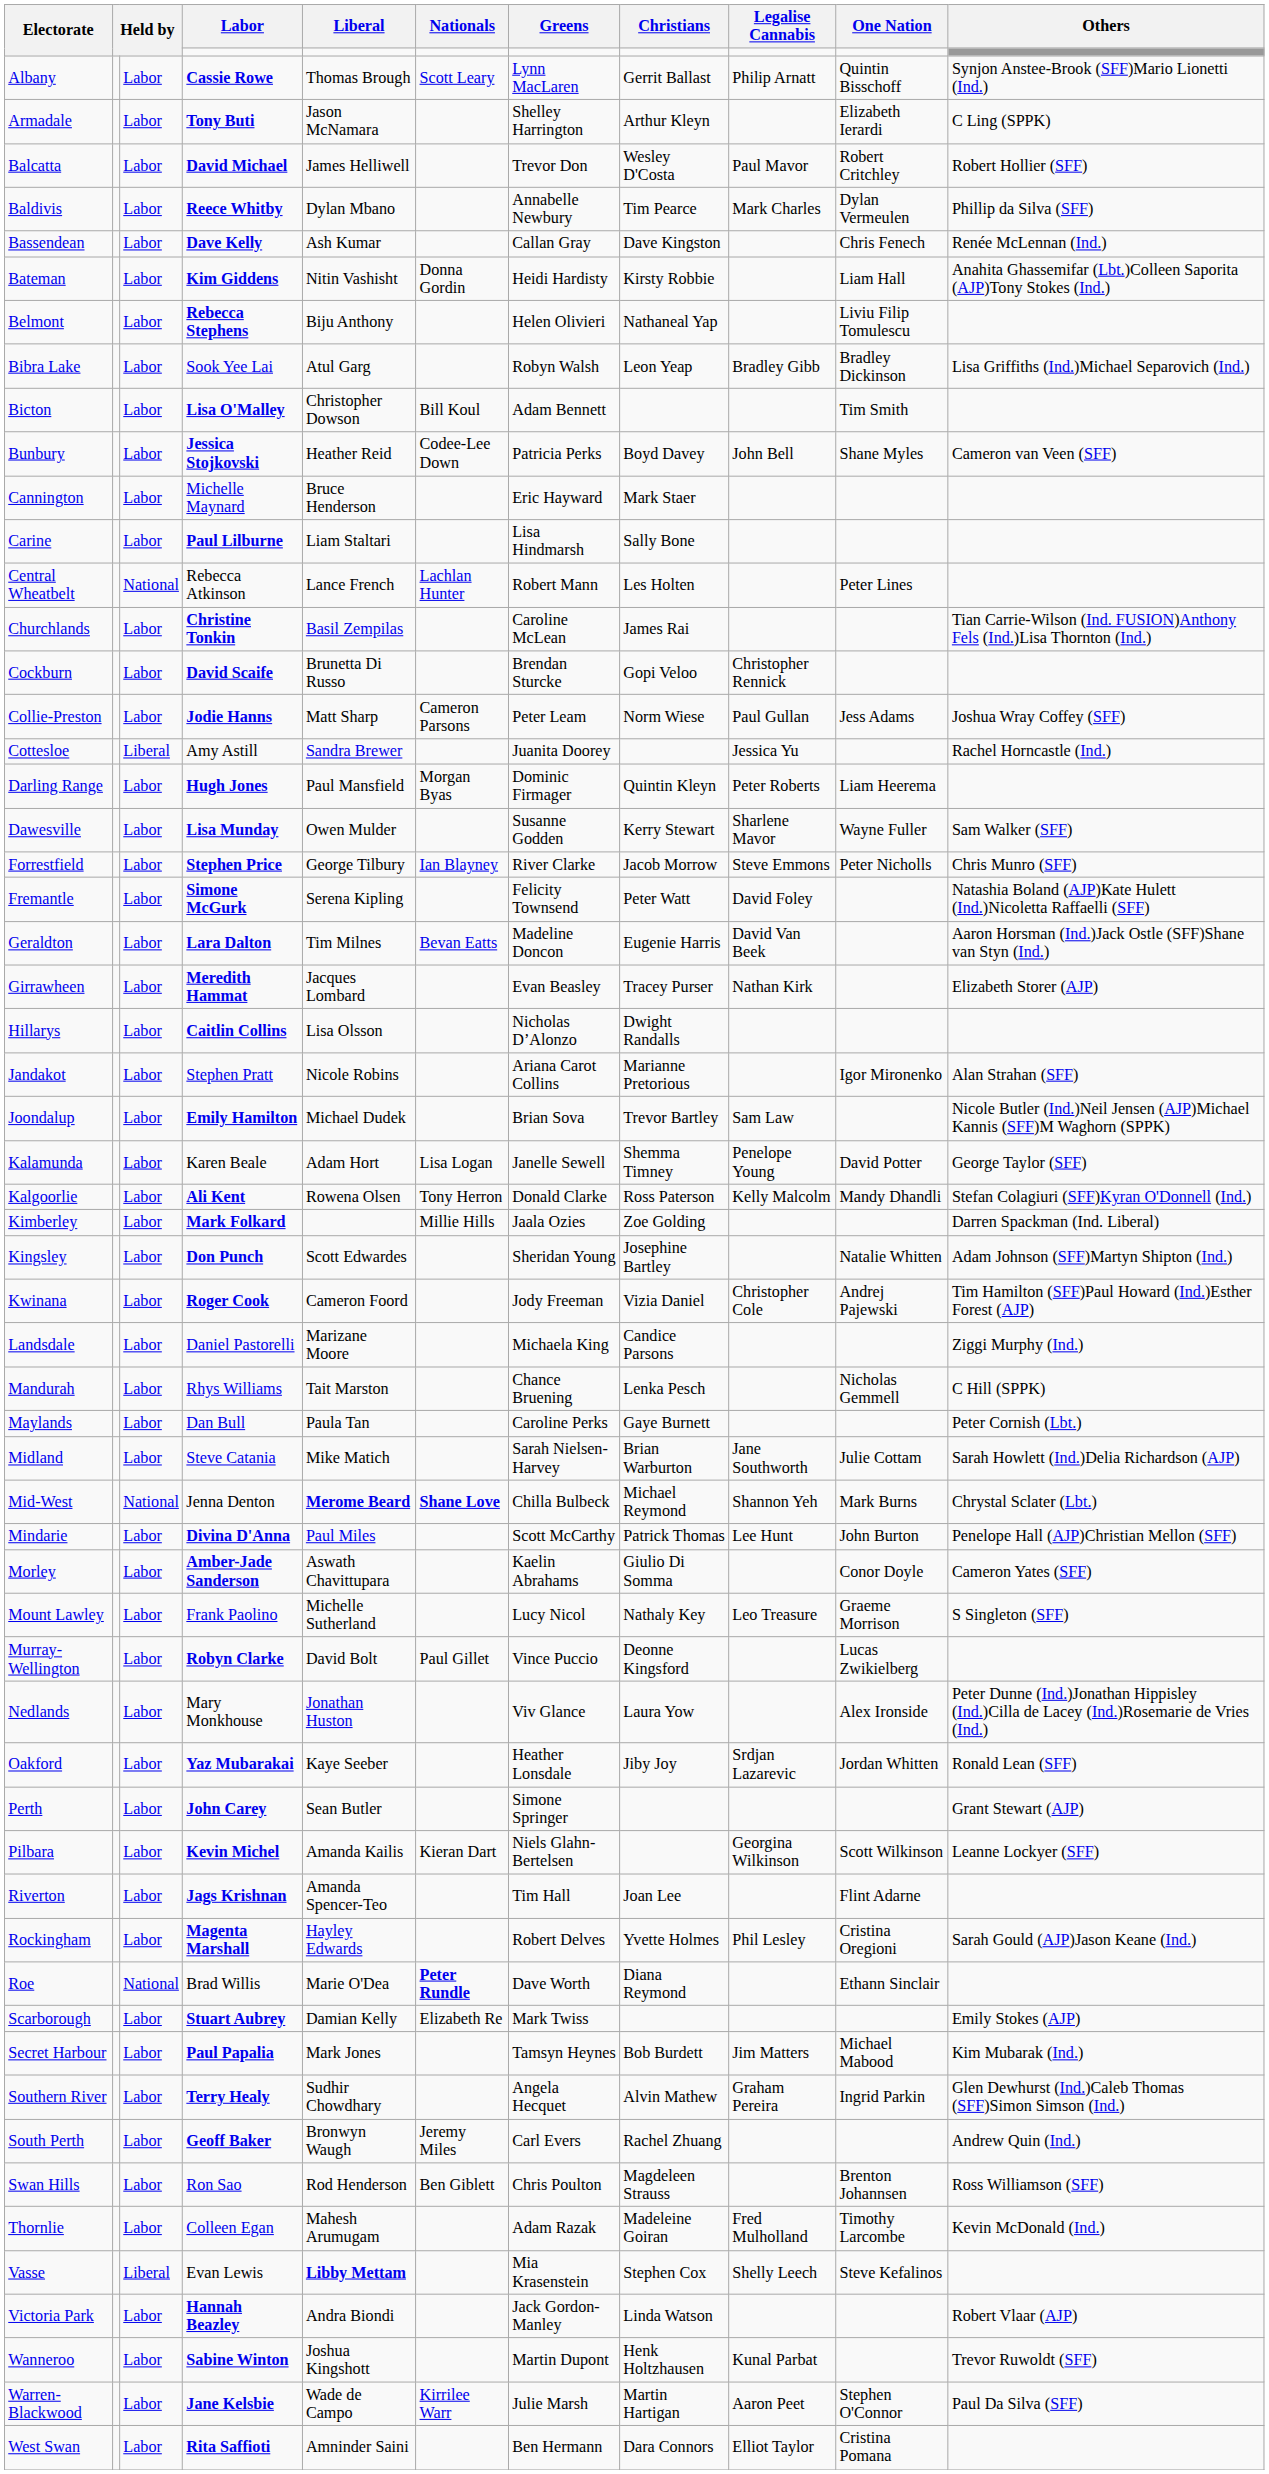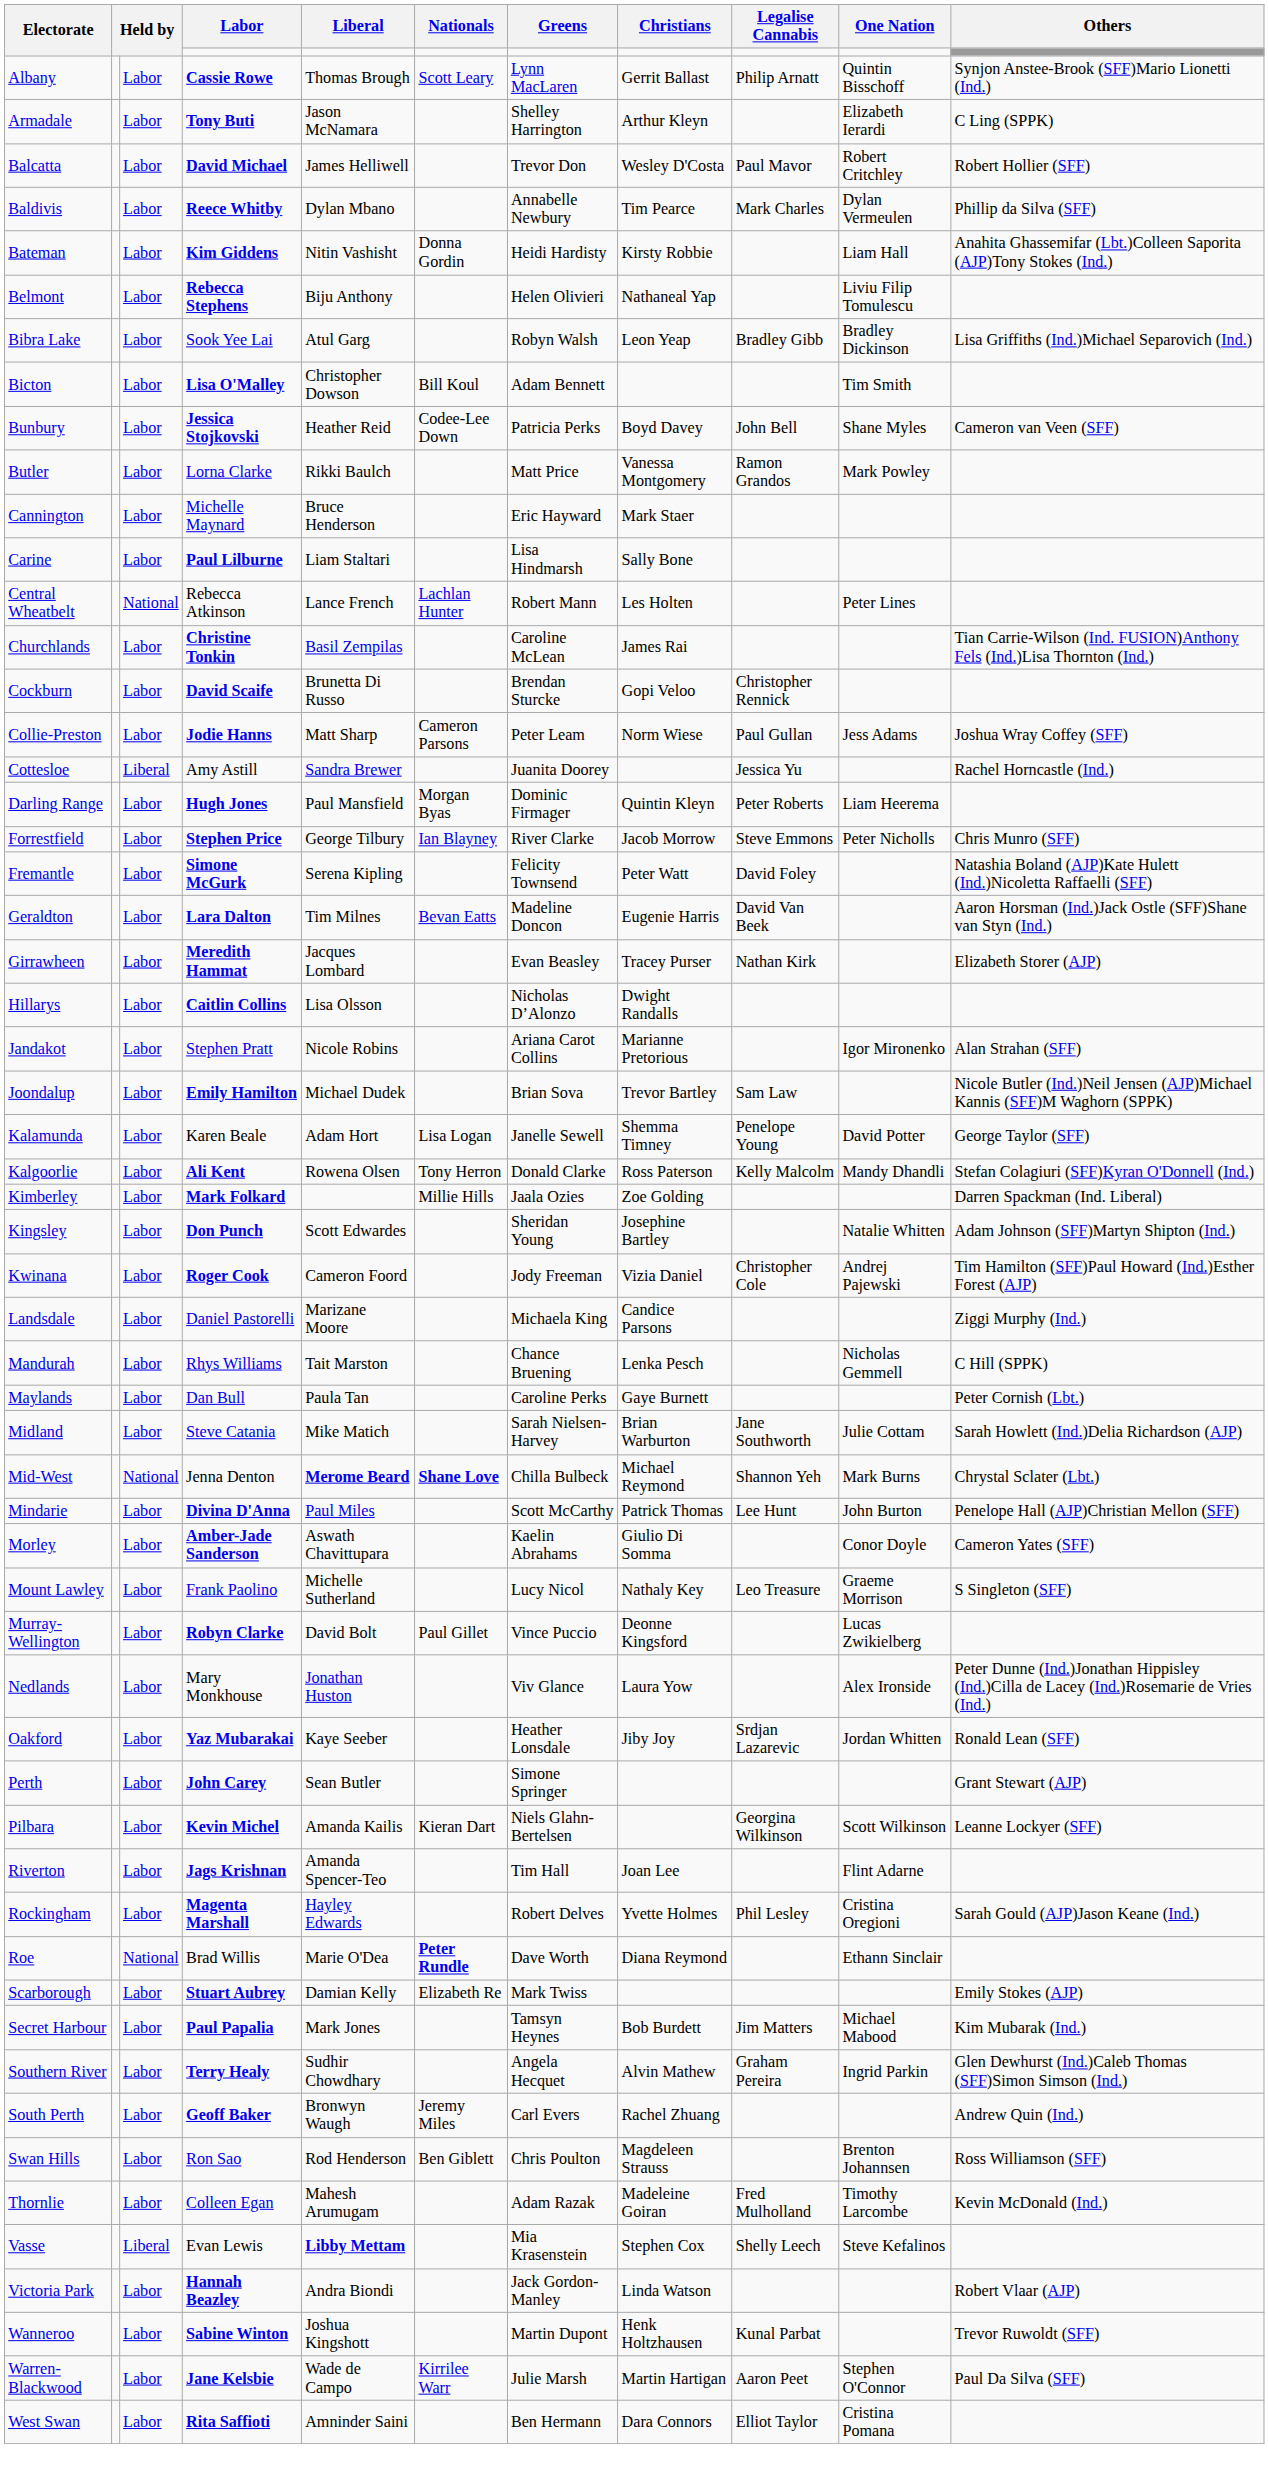- row: Bassendean | Labor | Dave Kelly | Ash Kumar | Callan Gray | Dave Kingston | Chris Fenech | Renée McLennan (Ind.)
+ row: Butler | Labor | Lorna Clarke | Rikki Baulch | Matt Price | Vanessa Montgomery | Ramon Grandos | Mark Powley
- row: Dawesville | Labor | Lisa Munday | Owen Mulder | Susanne Godden | Kerry Stewart | Sharlene Mavor | Wayne Fuller | Sam Walker (SFF)
